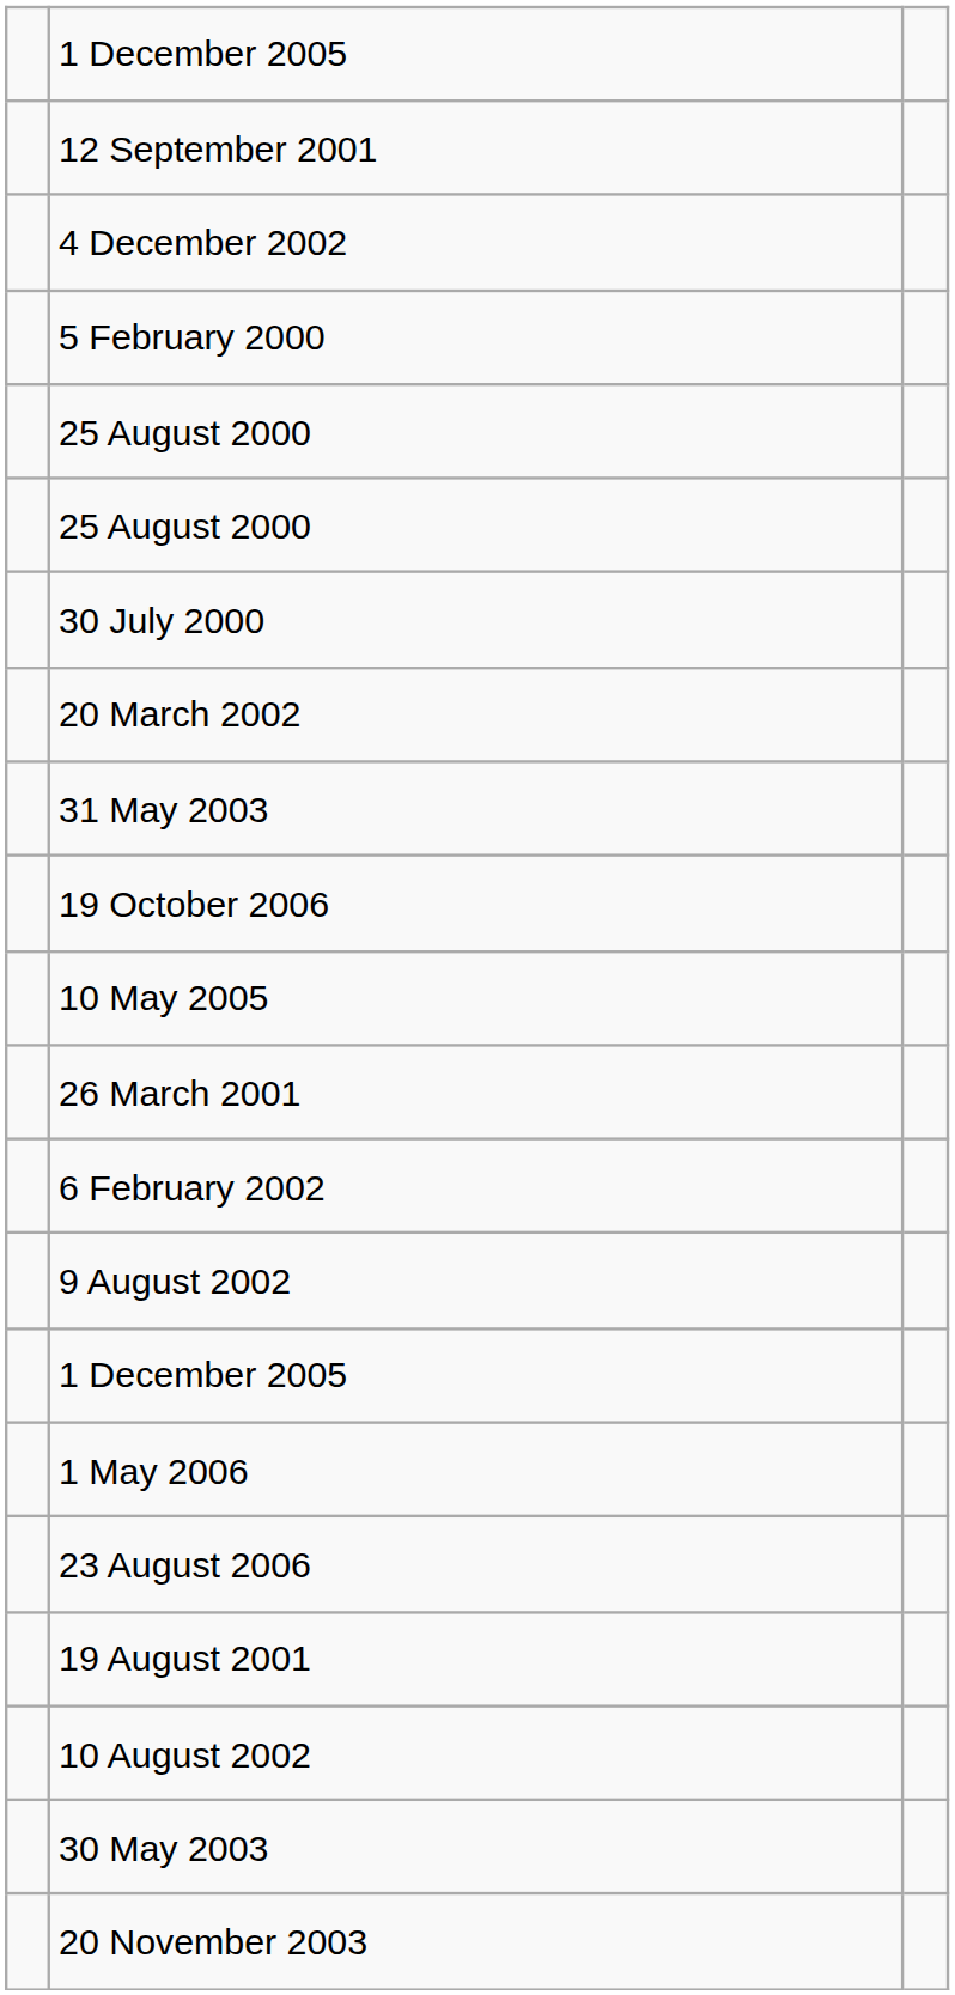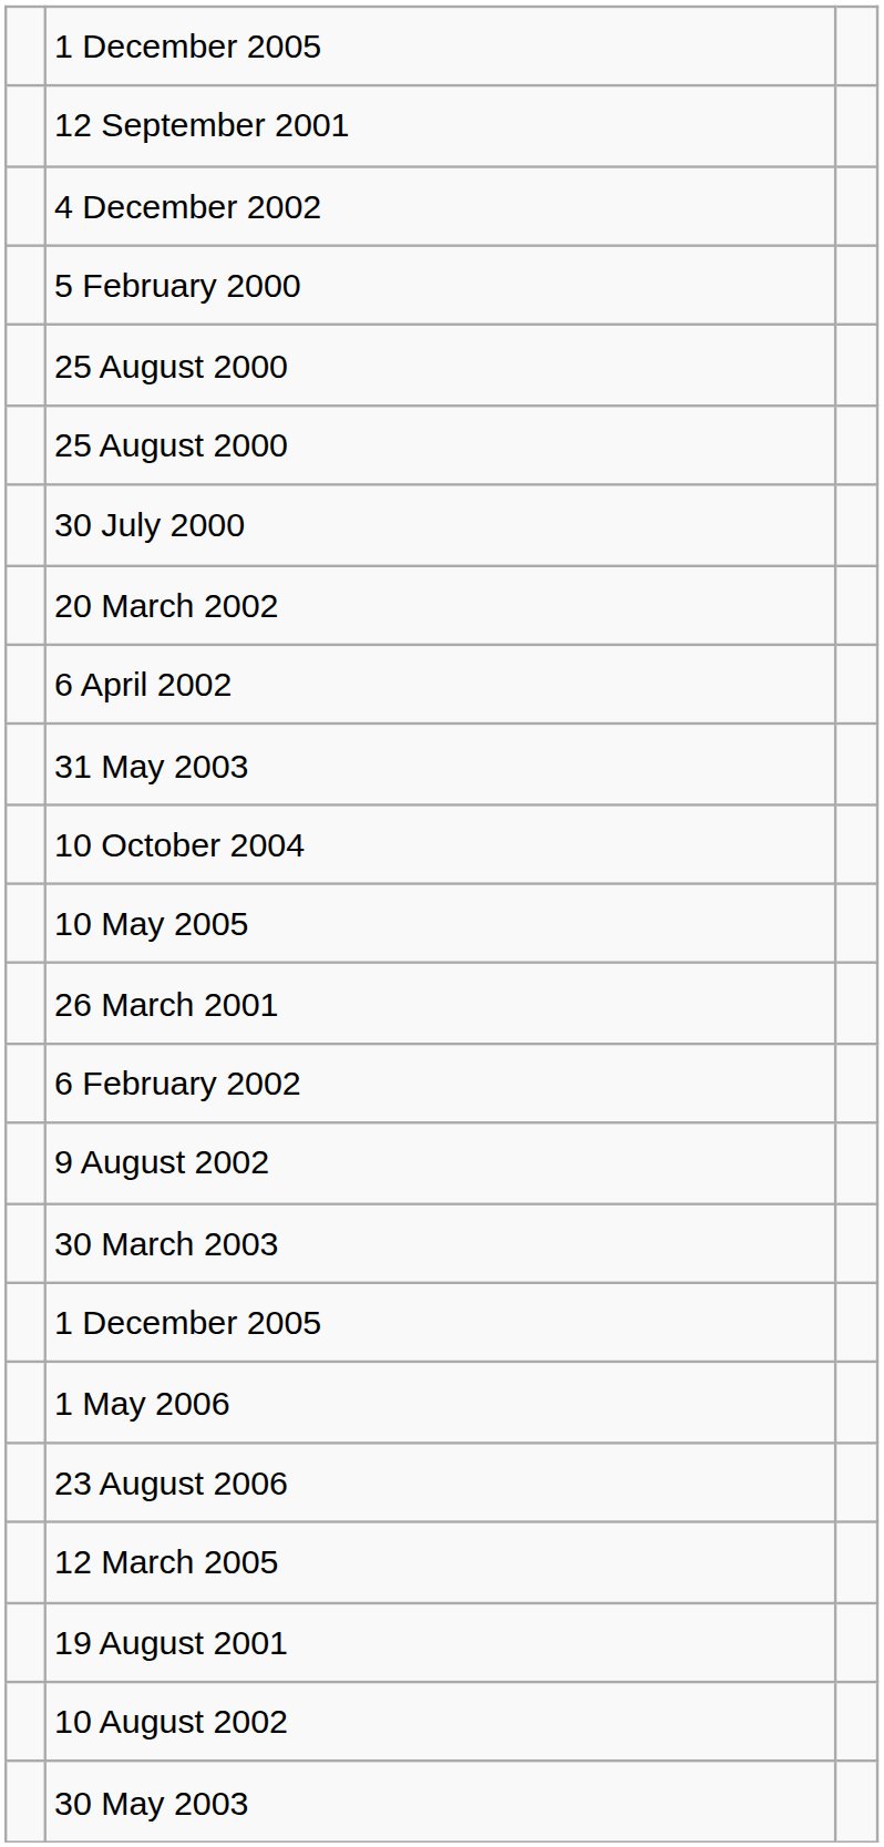+ row: 6 April 2002
+ row: 10 October 2004
- row: 19 October 2006
+ row: 30 March 2003
+ row: 12 March 2005
- row: 20 November 2003
